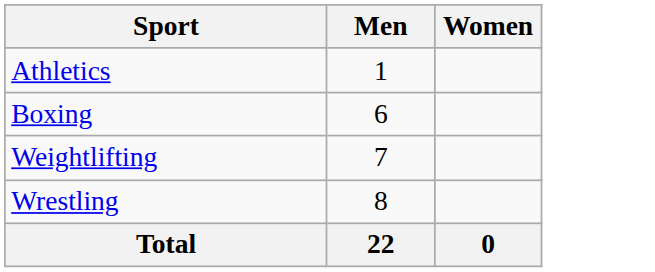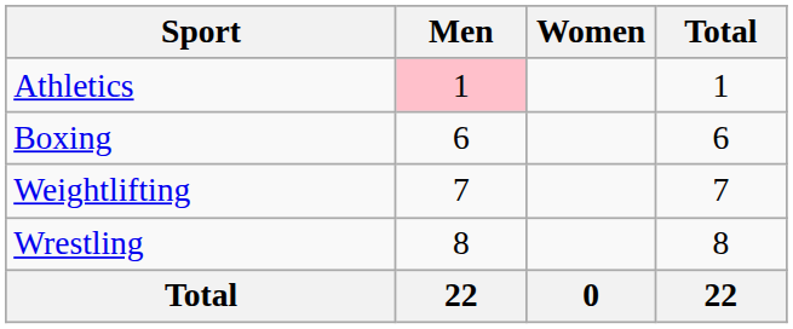+ column: Total | 1 | 6 | 7 | 8 | 22
Athletics | Men: no background -> pink background
